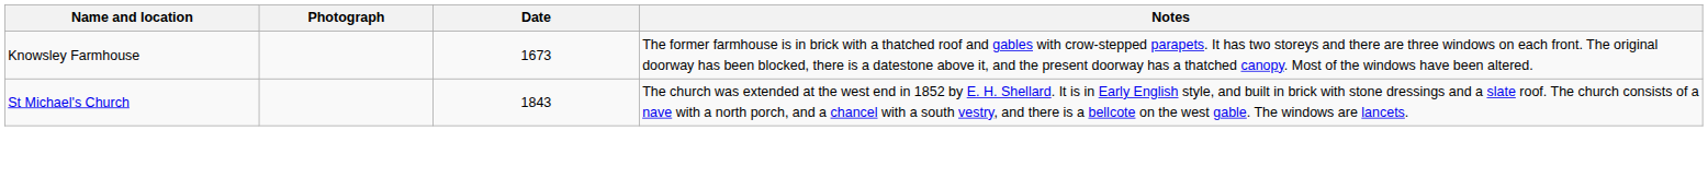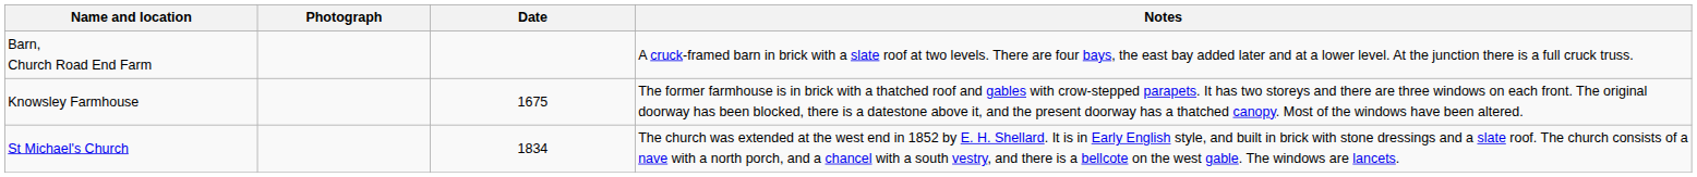+ row: Barn, Church Road End Farm | A cruck-framed barn in brick with a slate roof at two levels. There are four bays, the east bay added later and at a lower level. At the junction there is a full cruck truss.
Knowsley Farmhouse | Date: 1673 -> 1675
St Michael's Church | Date: 1843 -> 1834
